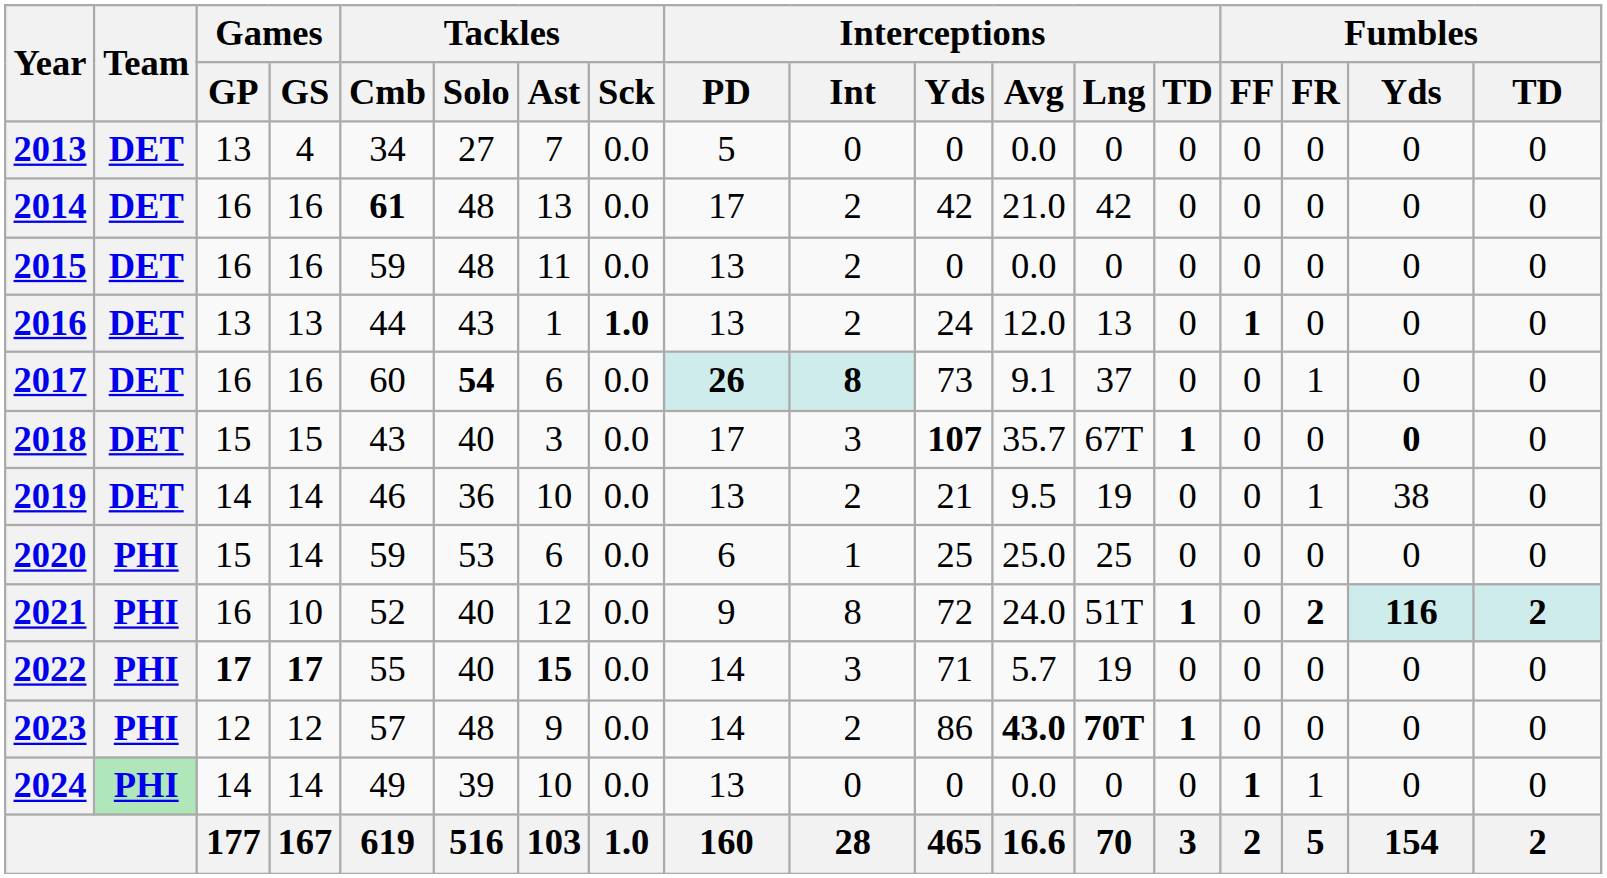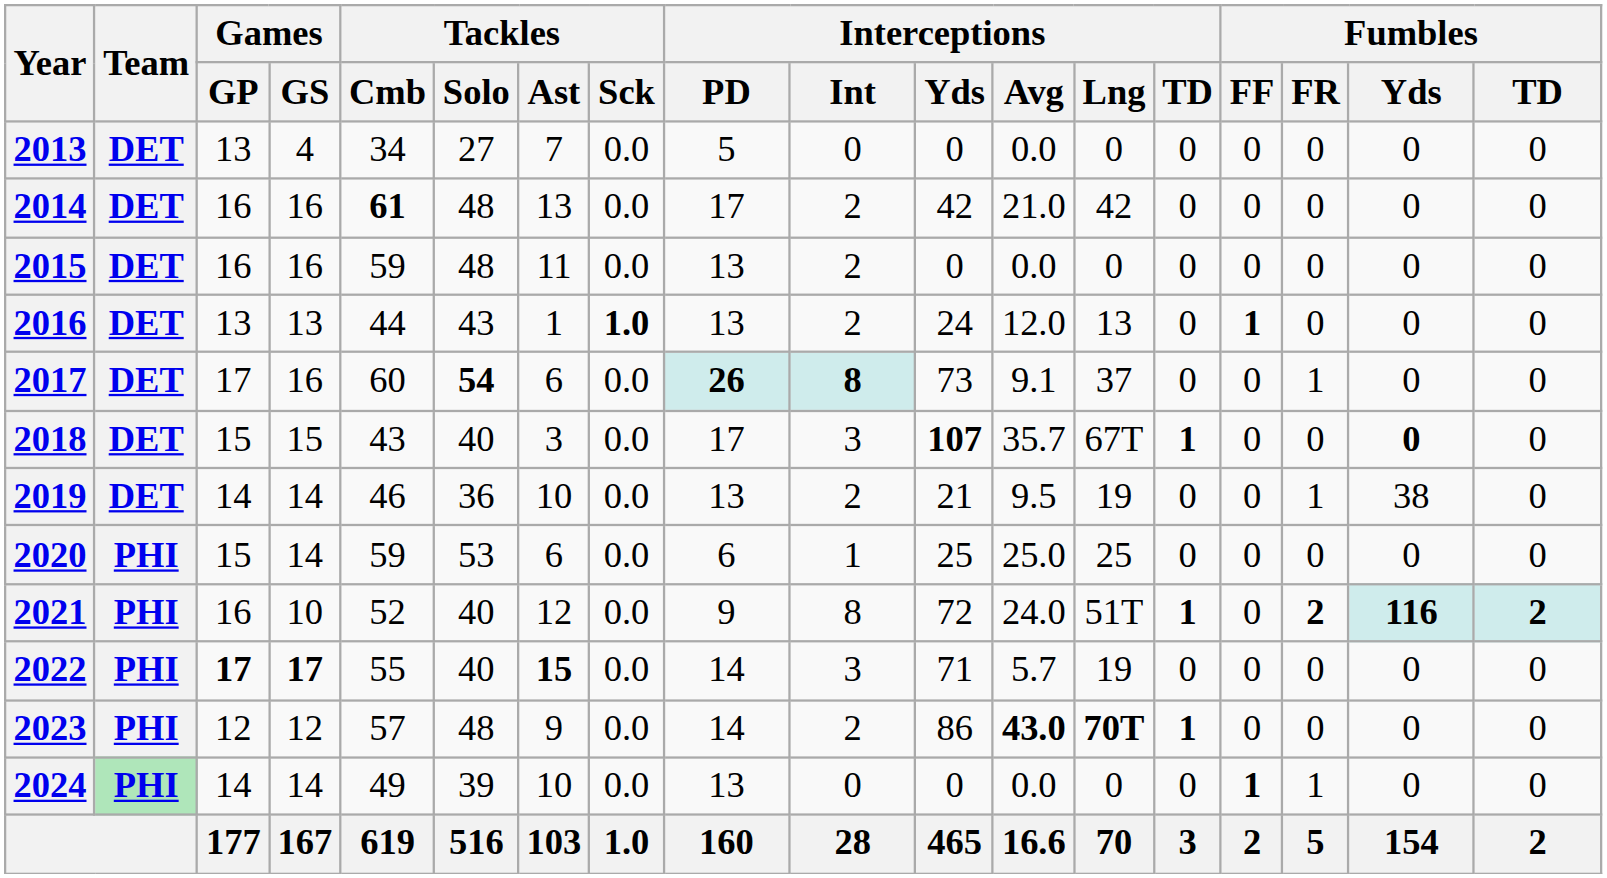2017 | Games / GP: 16 -> 17
